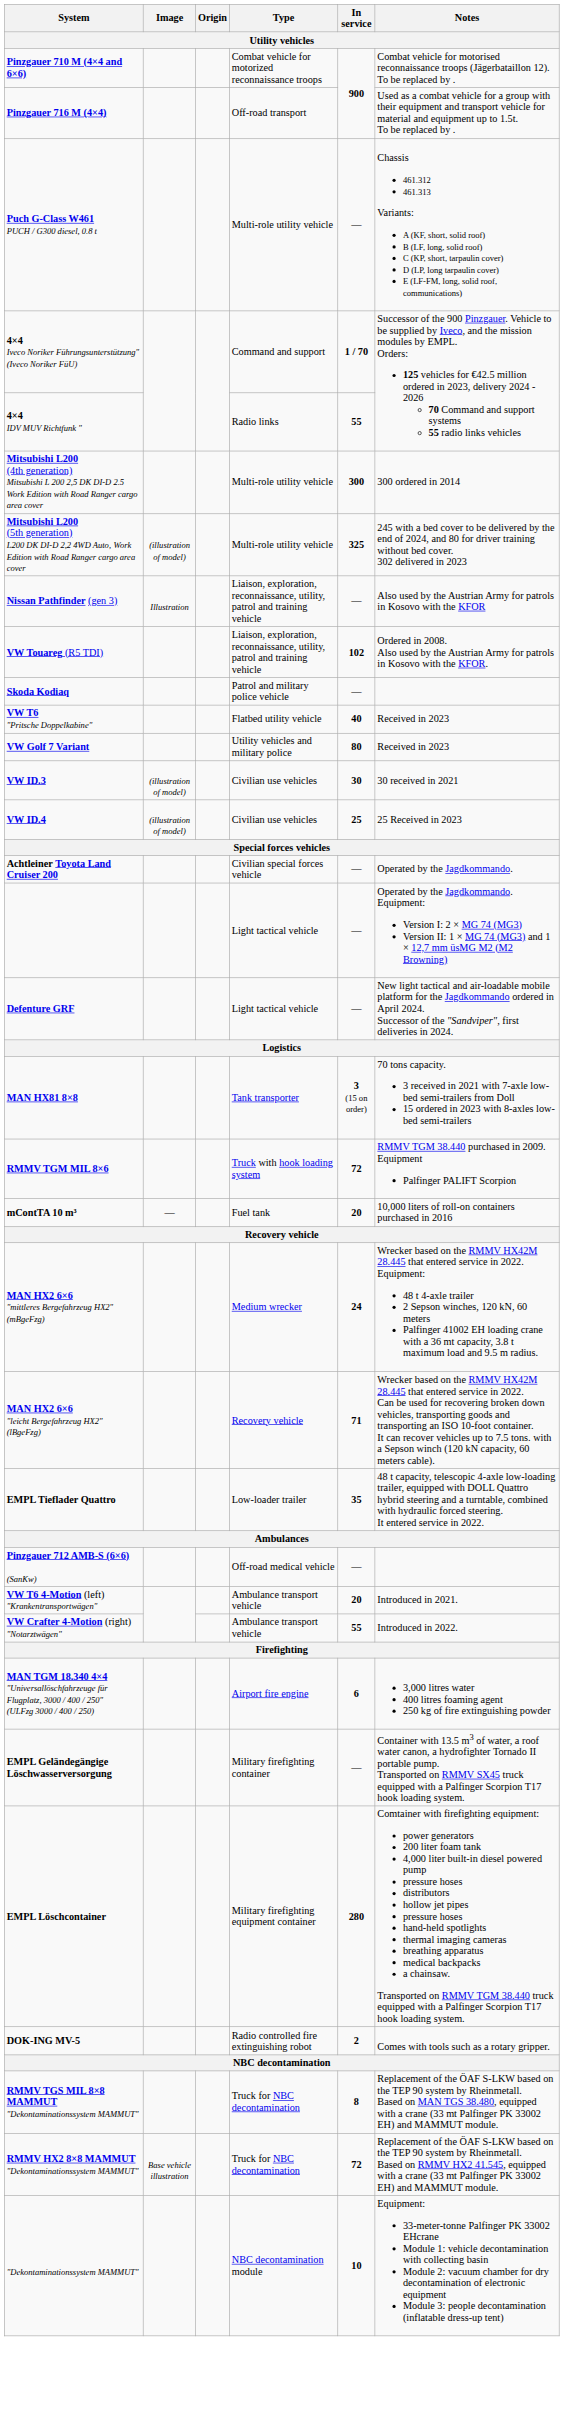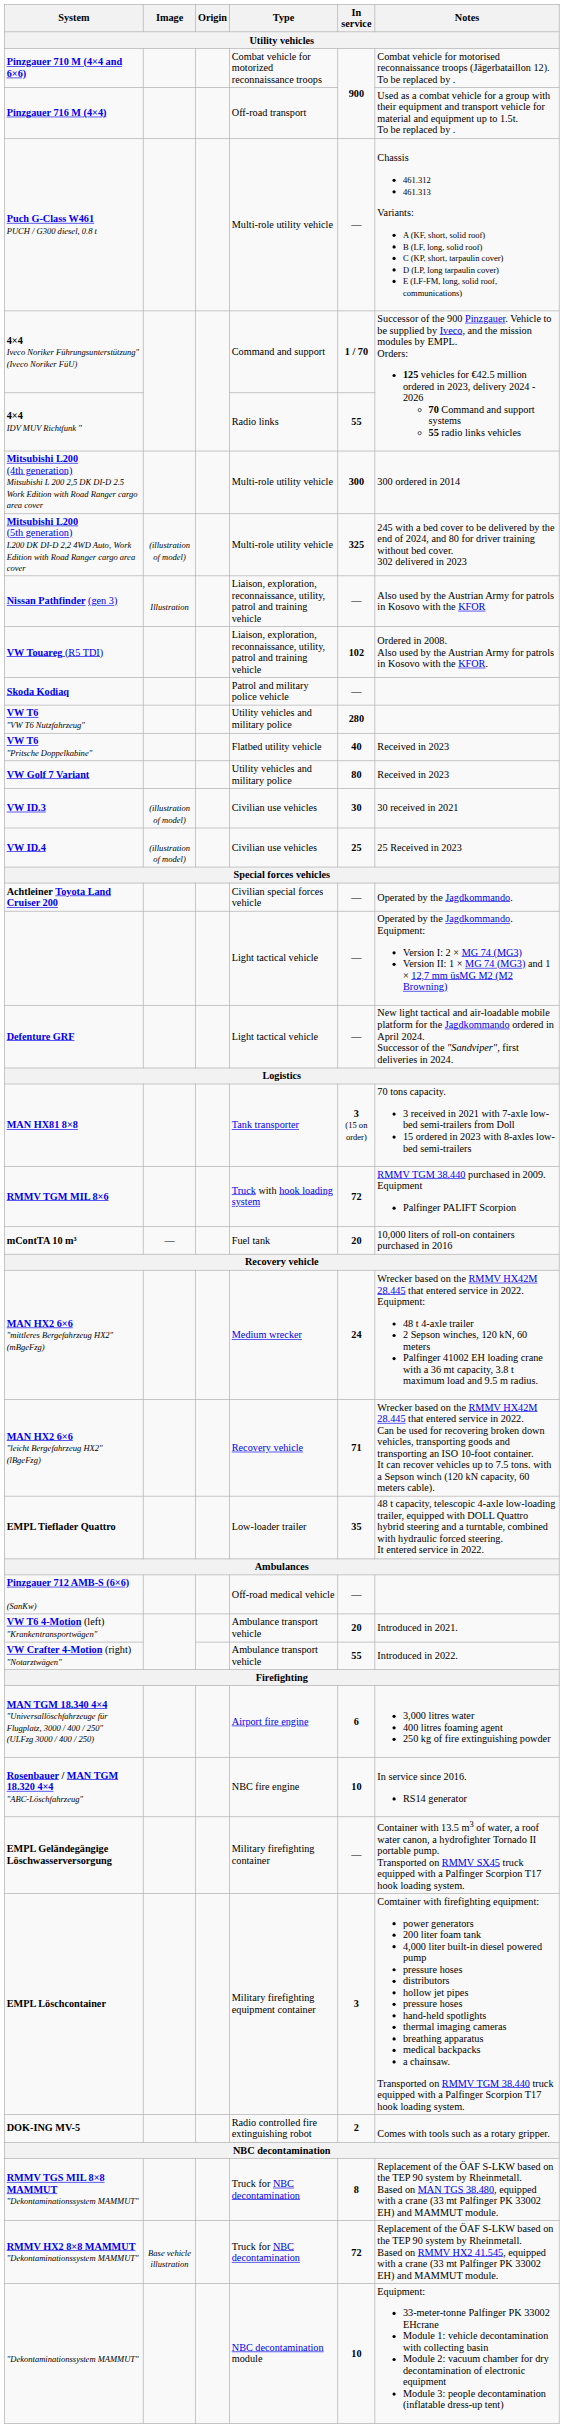+ row: VW T6 "VW T6 Nutzfahrzeug" | Utility vehicles and military police | 280
+ row: Rosenbauer / MAN TGM 18.320 4×4 "ABC-Löschfahrzeug" | NBC fire engine | 10 | In service since 2016. RS14 generator
EMPL Löschcontainer | In service: 280 -> 3
